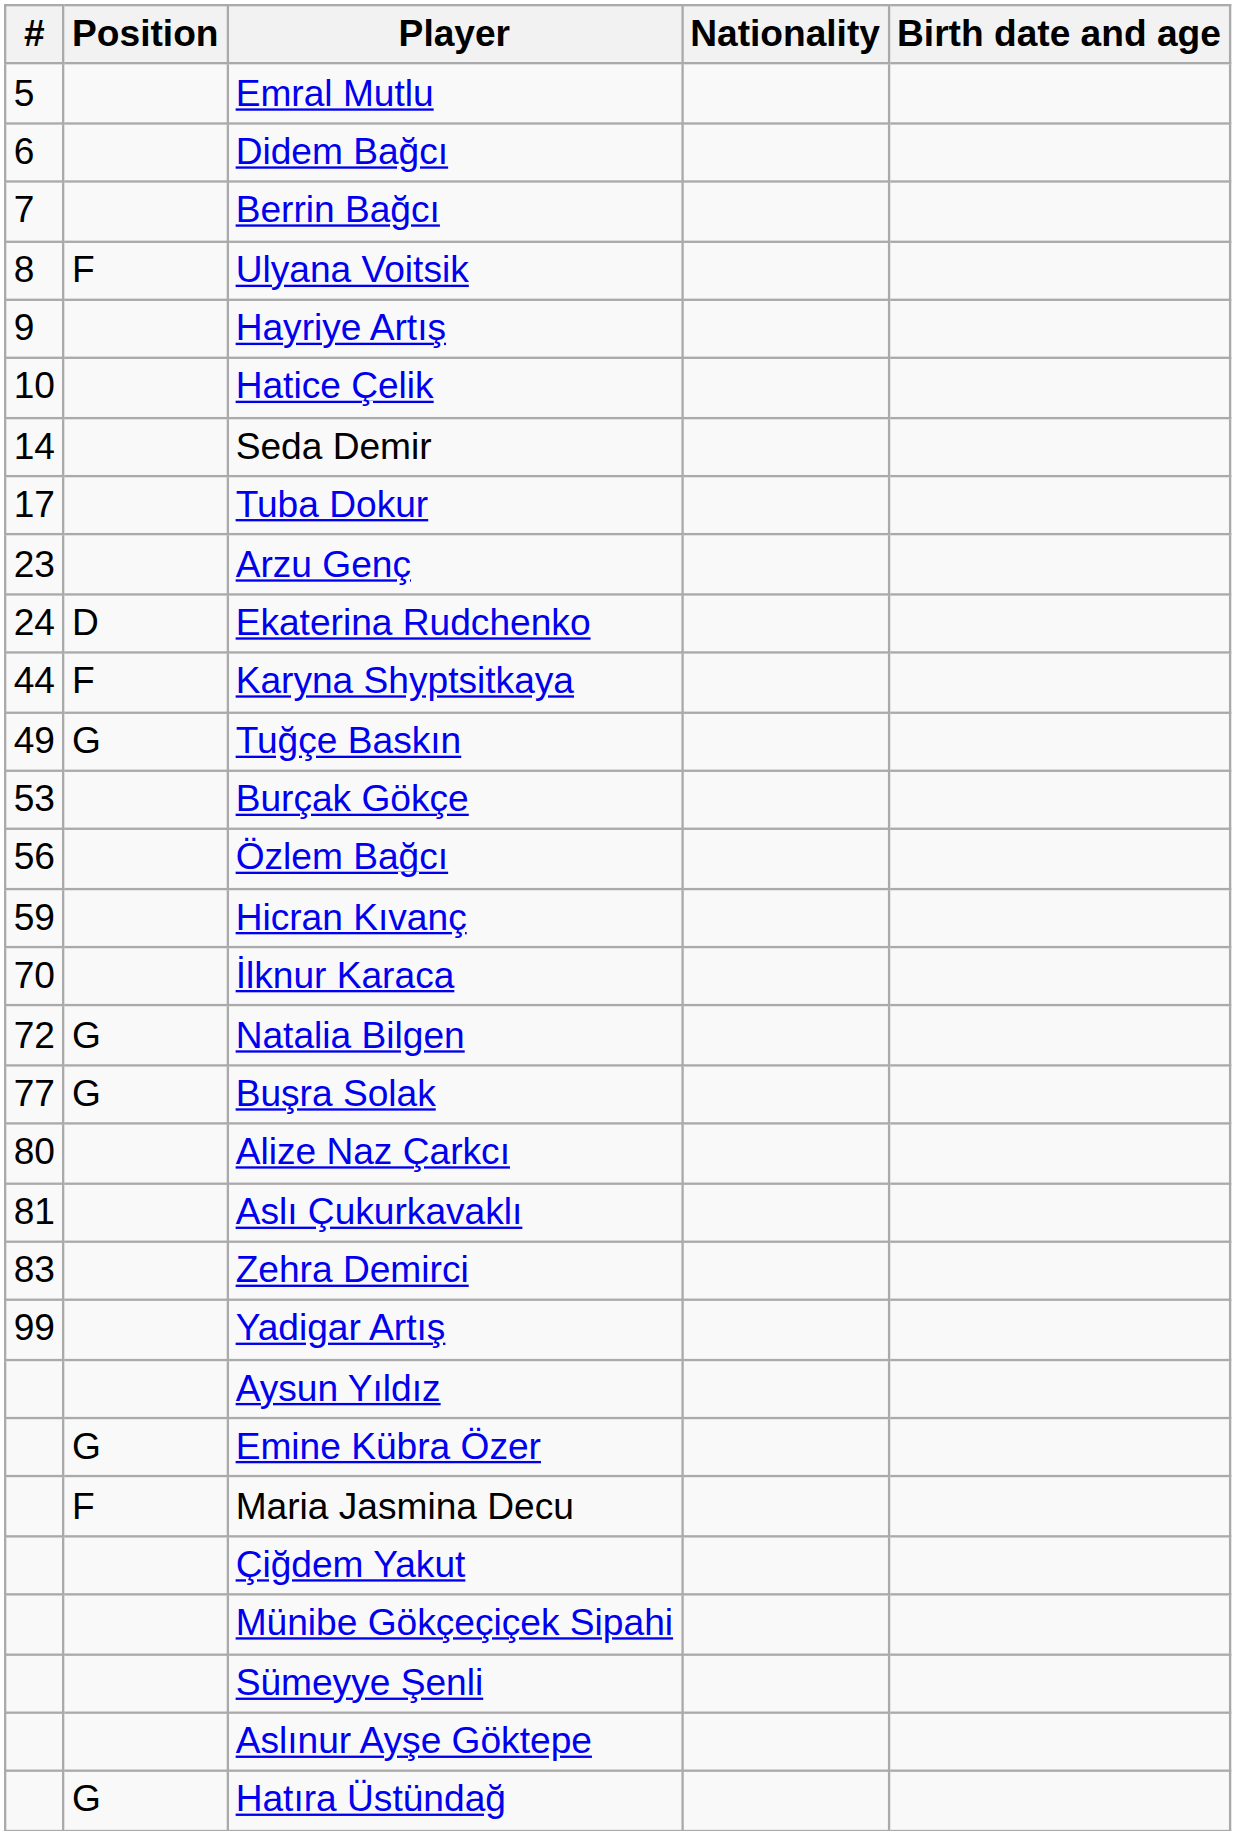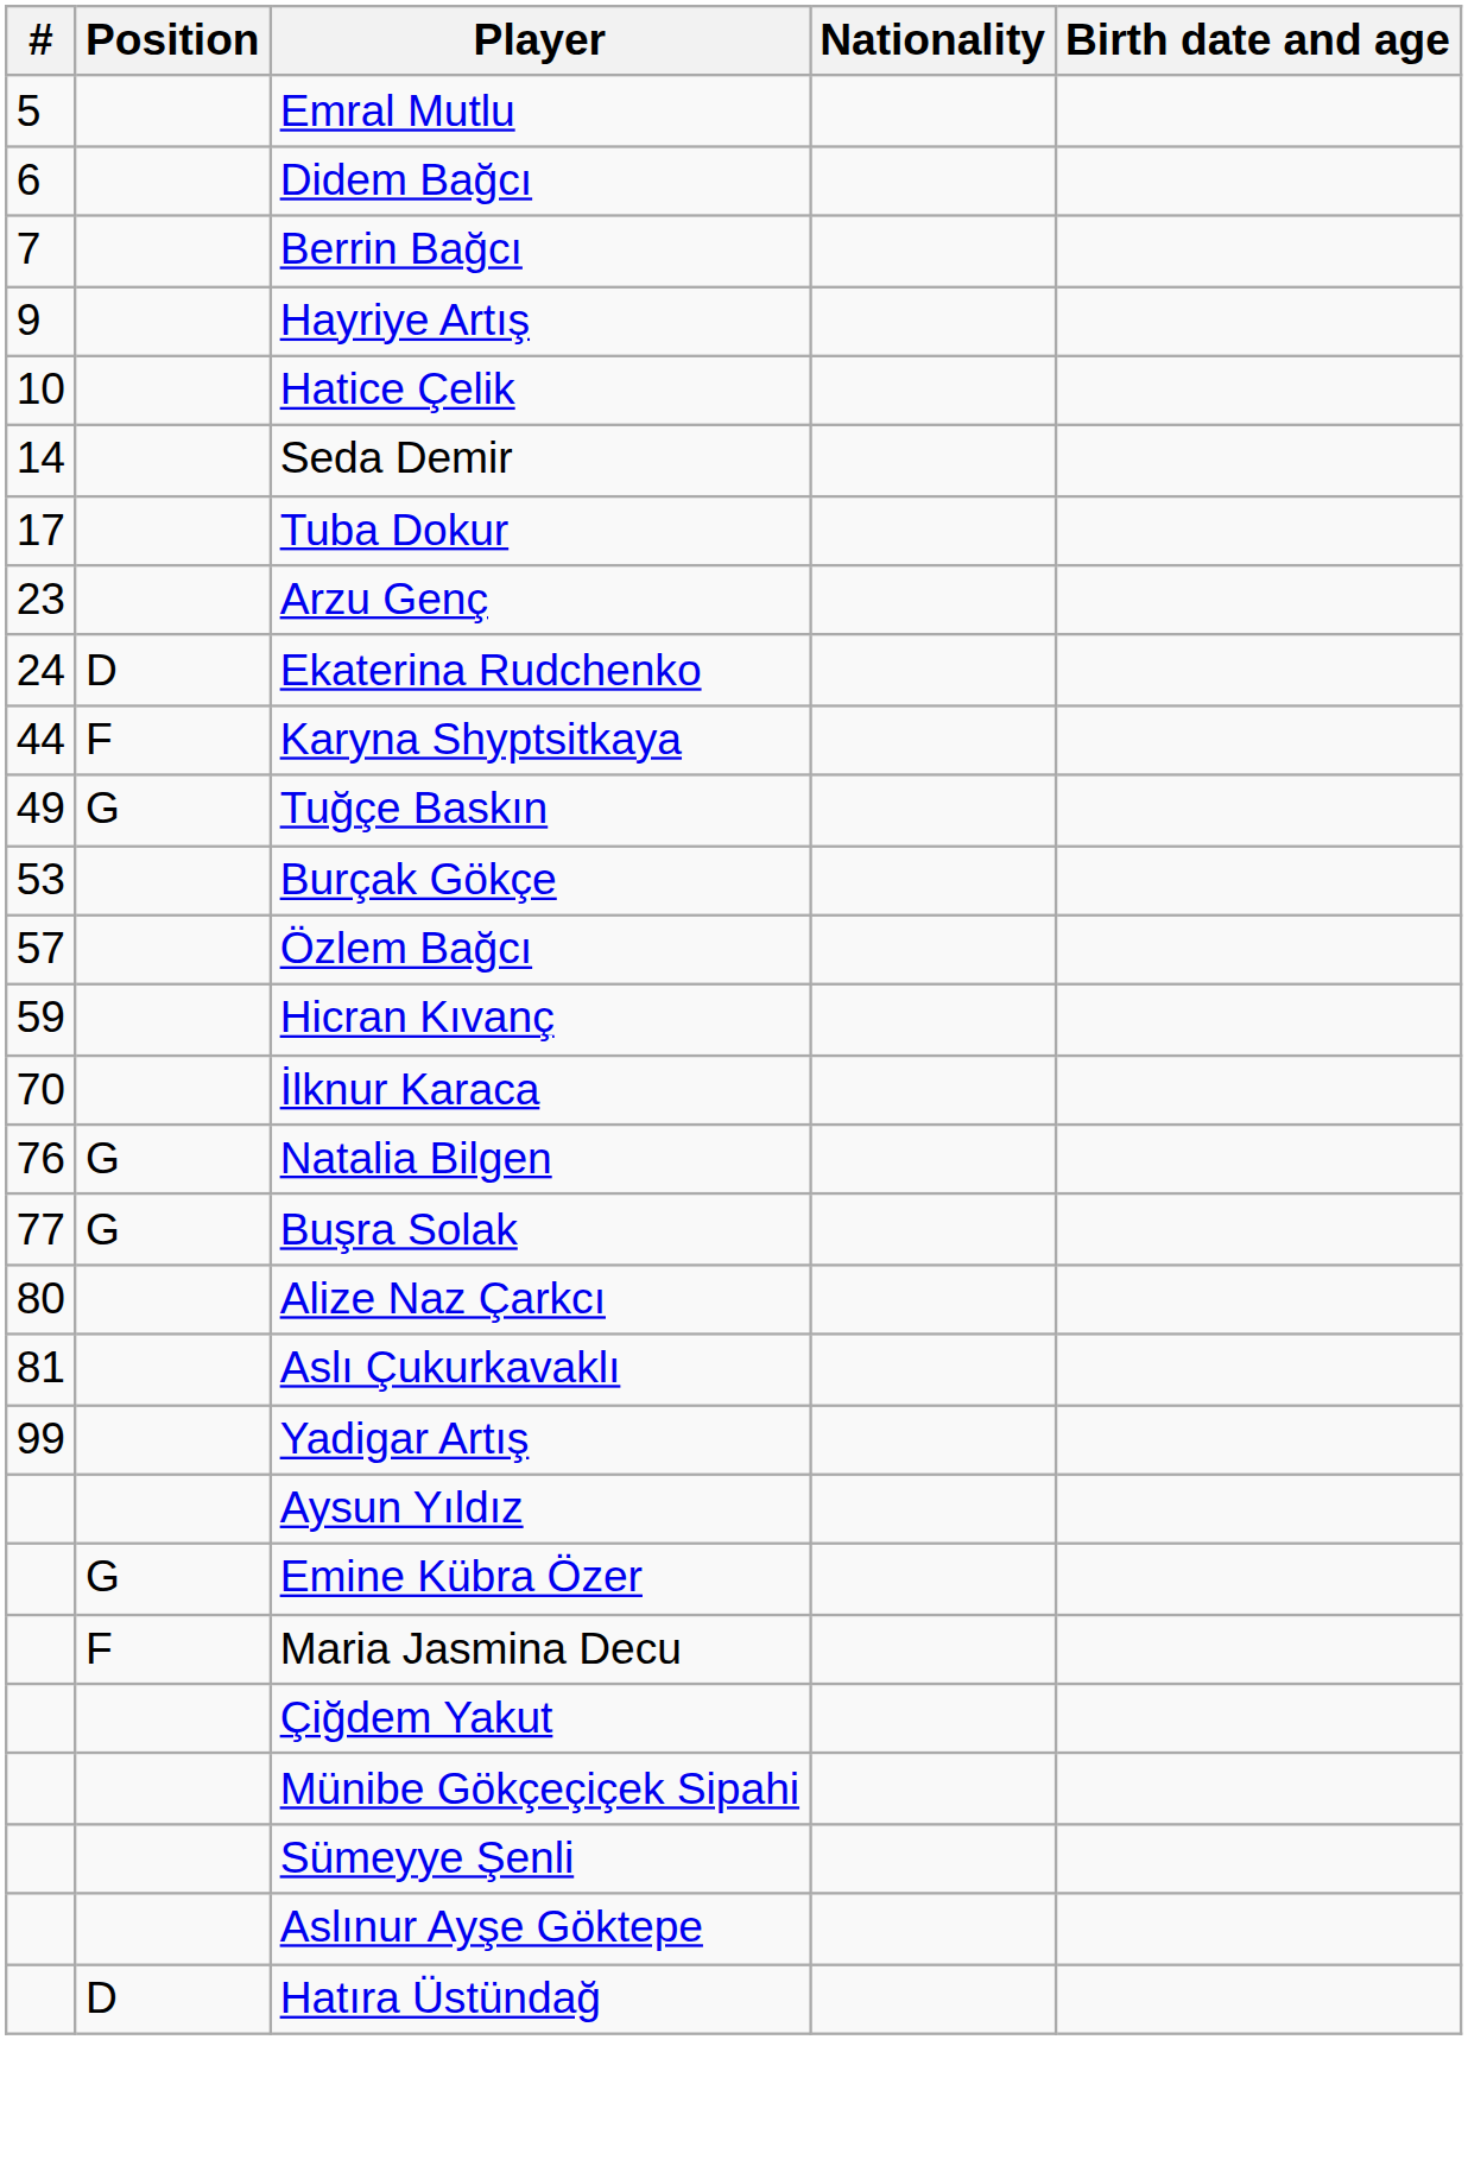- row: 8 | F | Ulyana Voitsik
Özlem Bağcı | #: 56 -> 57
Natalia Bilgen | #: 72 -> 76
- row: 83 | Zehra Demirci
Hatıra Üstündağ | Position: G -> D
